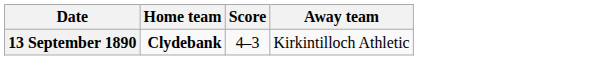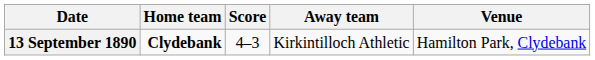+ column: Venue | Hamilton Park, Clydebank
